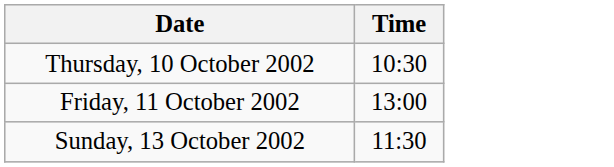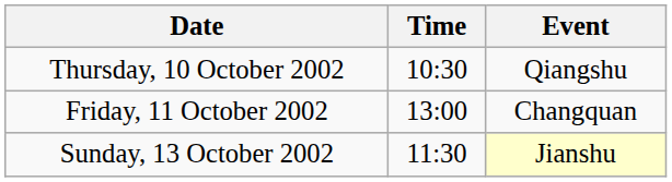+ column: Event | Qiangshu | Changquan | Jianshu
